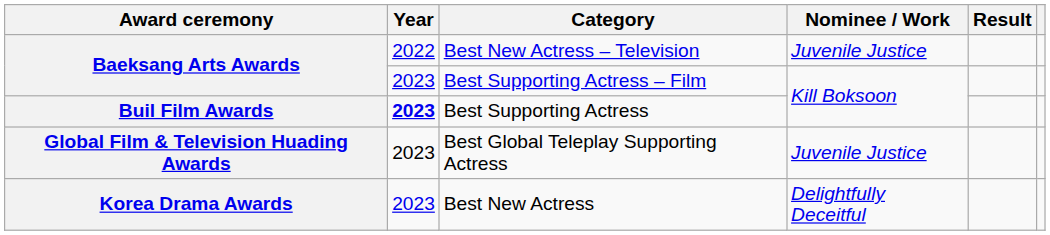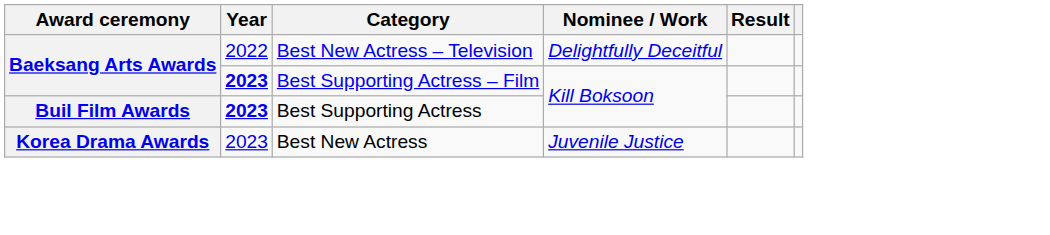Best New Actress – Television | Nominee / Work: Juvenile Justice -> Delightfully Deceitful
Best Supporting Actress – Film | Year: normal -> bold
- row: Global Film & Television Huading Awards | 2023 | Best Global Teleplay Supporting Actress | Juvenile Justice
Best New Actress | Nominee / Work: Delightfully Deceitful -> Juvenile Justice
